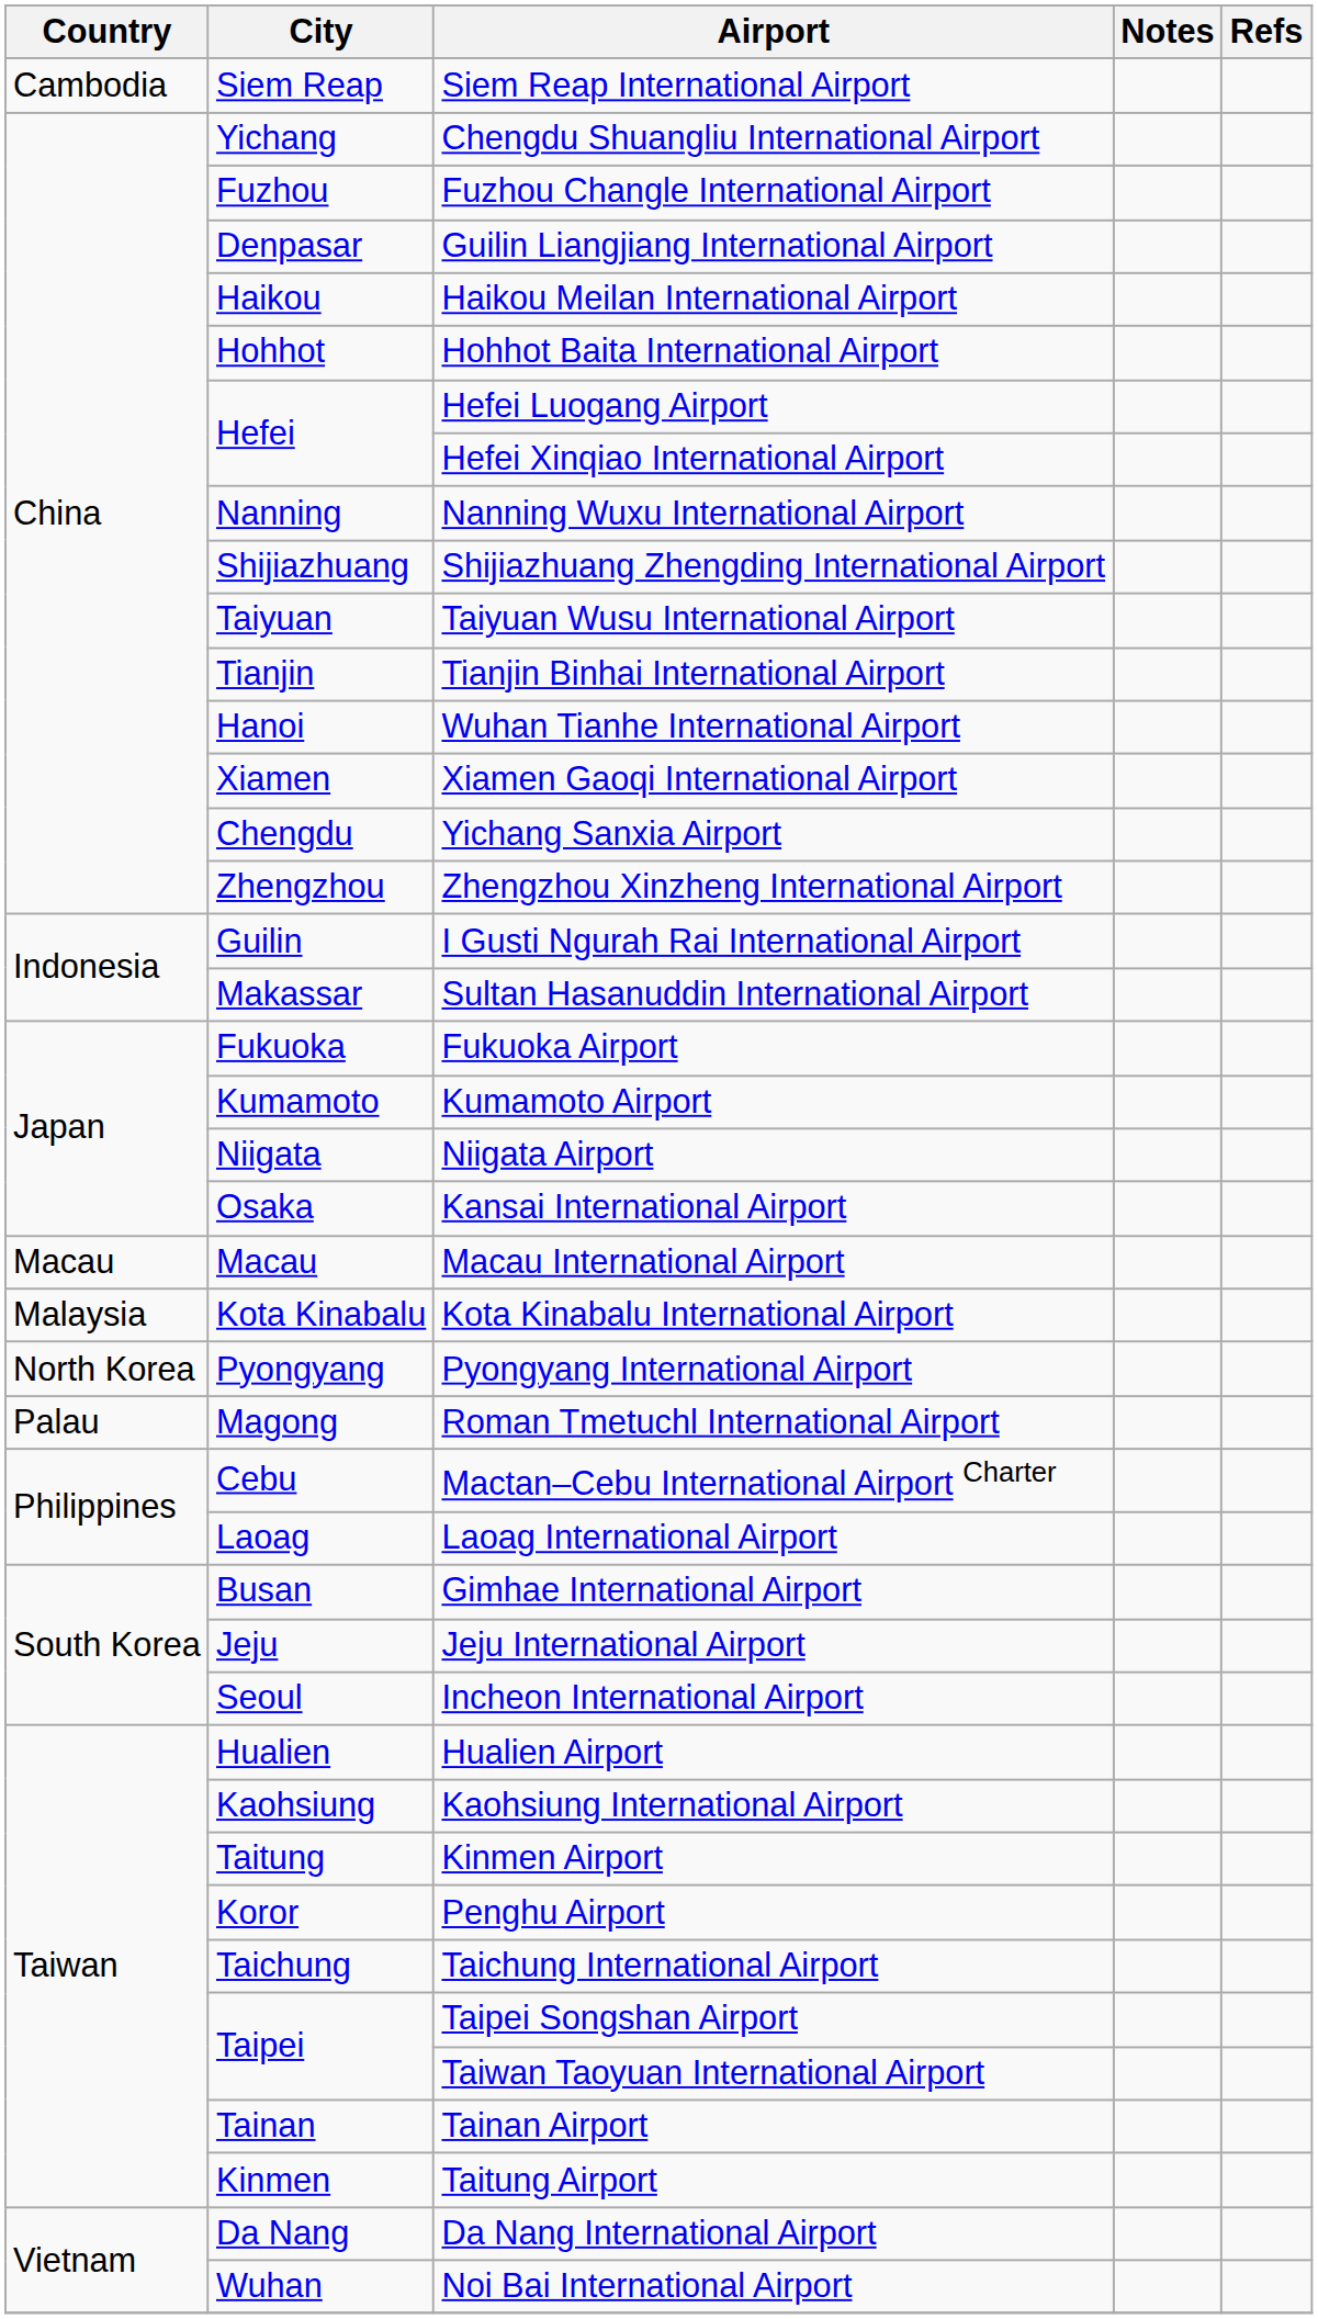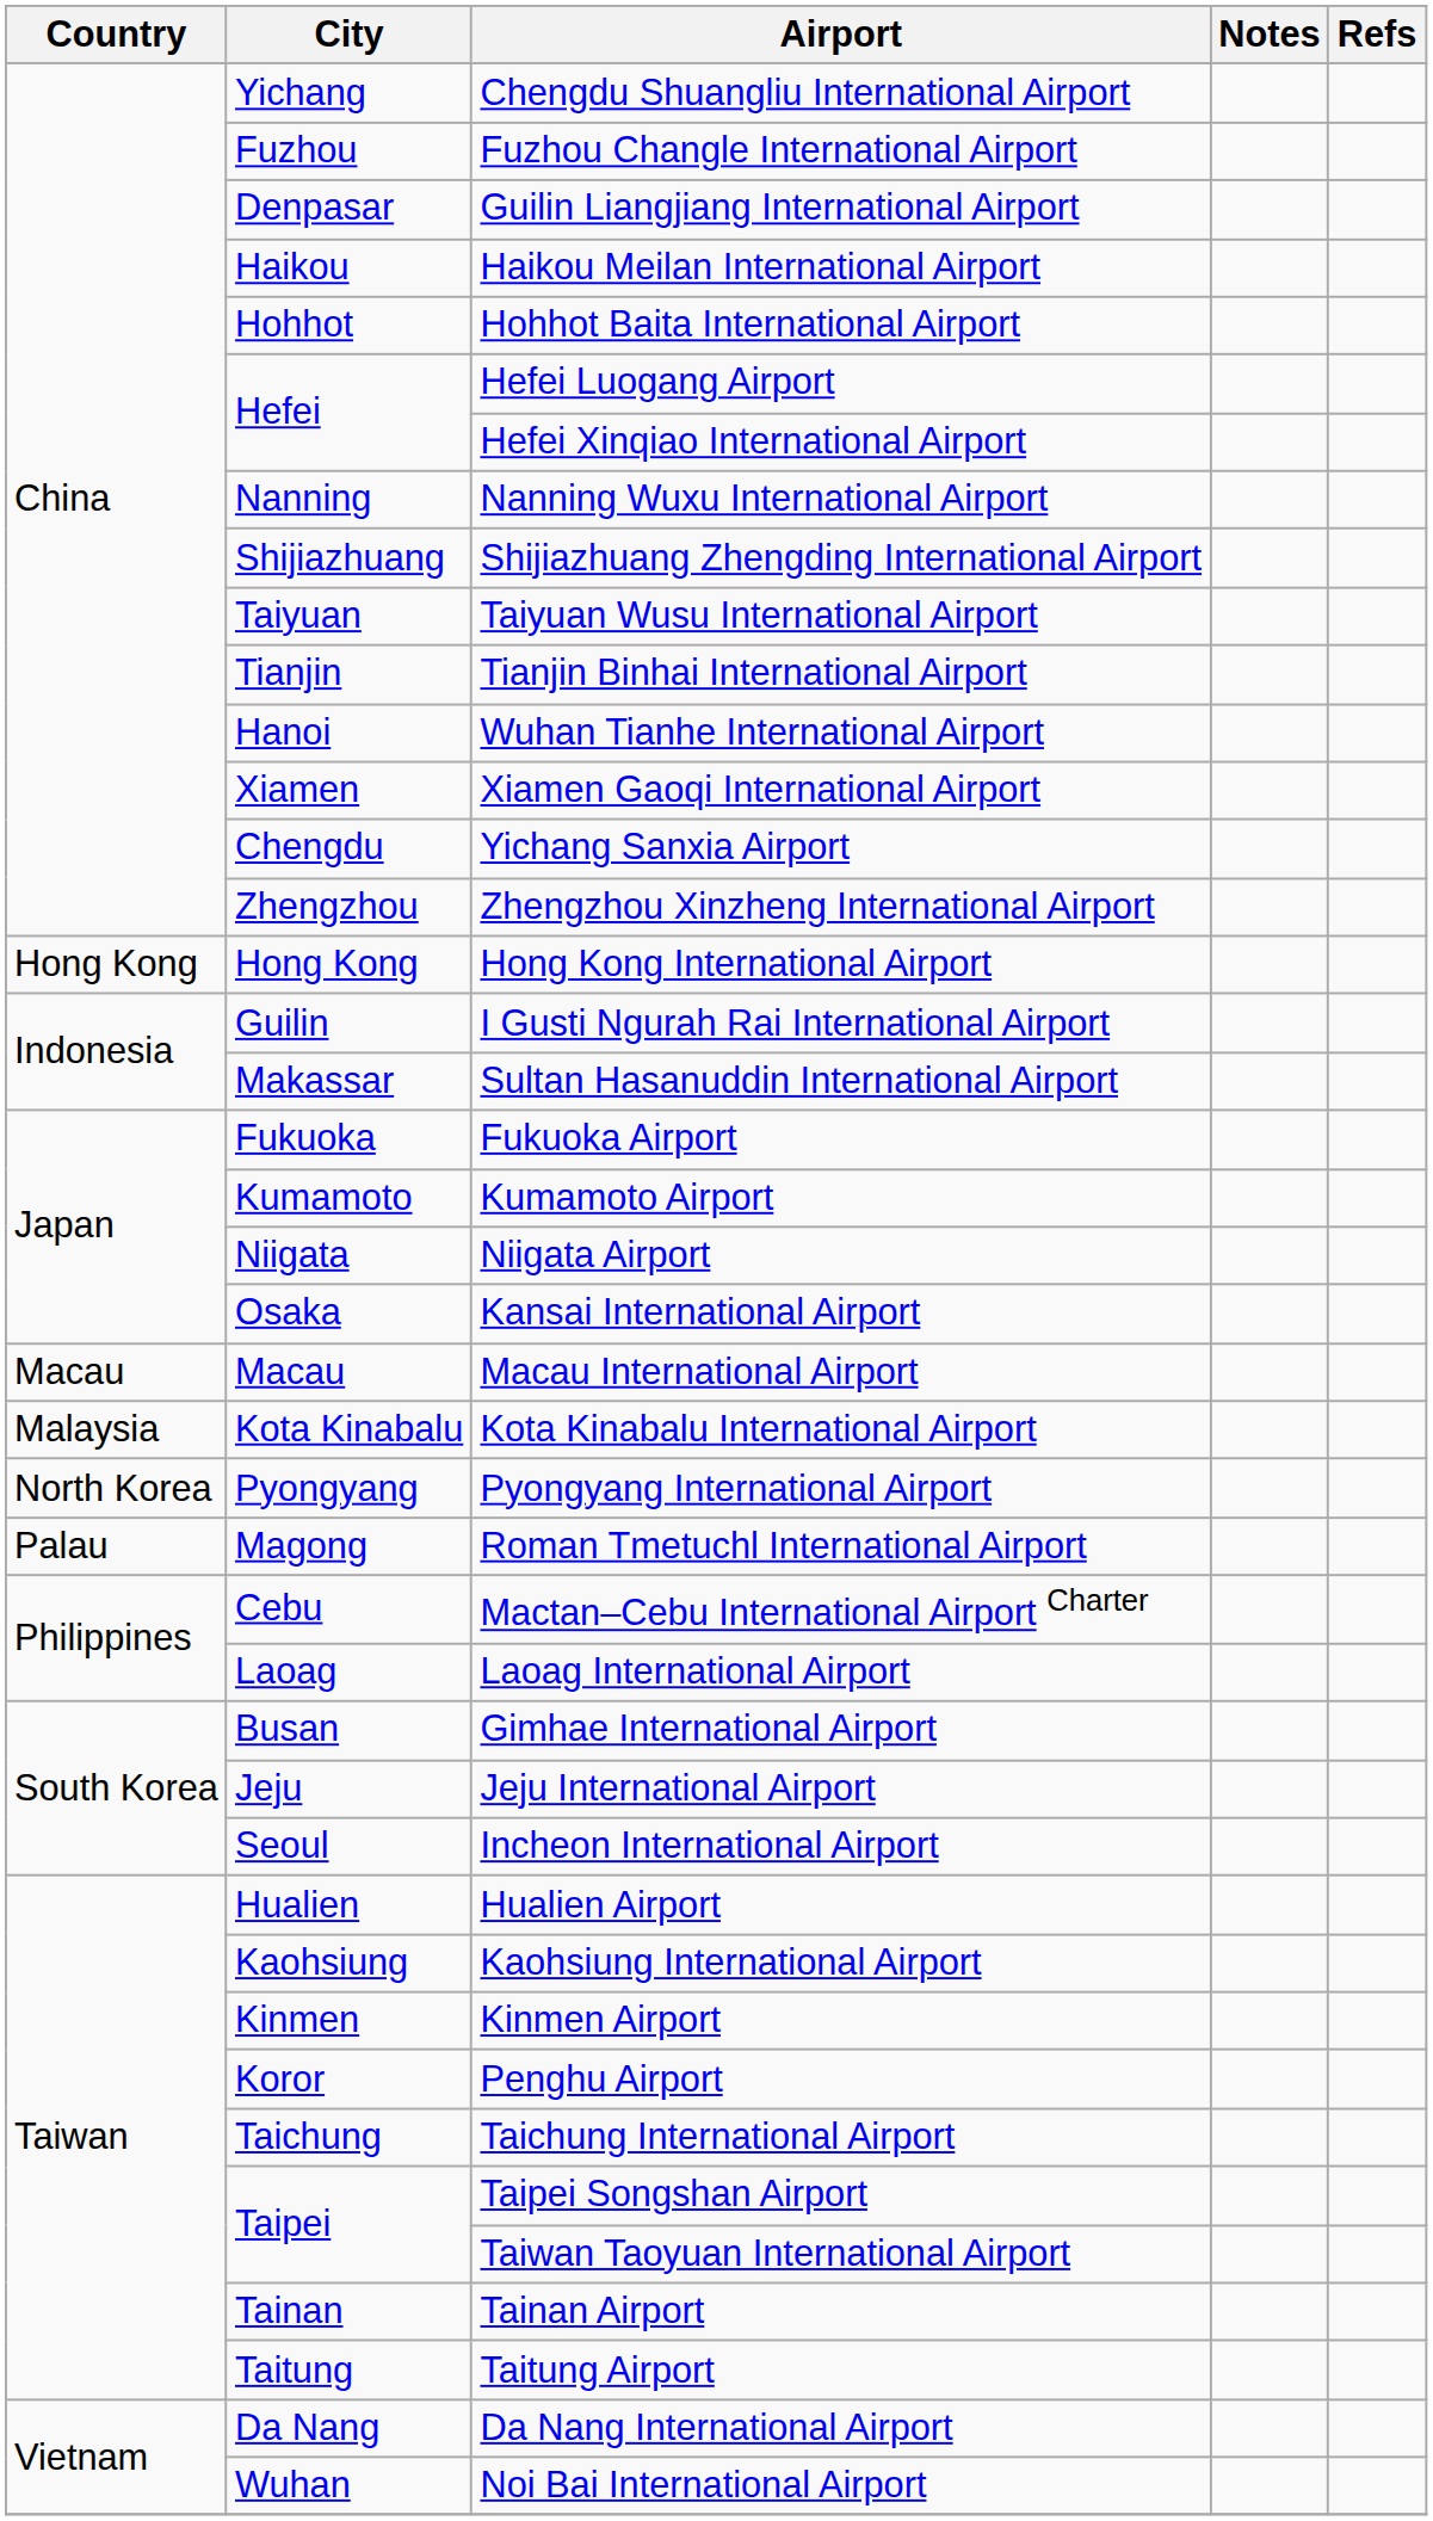- row: Cambodia | Siem Reap | Siem Reap International Airport
+ row: Hong Kong | Hong Kong | Hong Kong International Airport
Kinmen Airport | City: Taitung -> Kinmen
Taitung Airport | City: Kinmen -> Taitung
